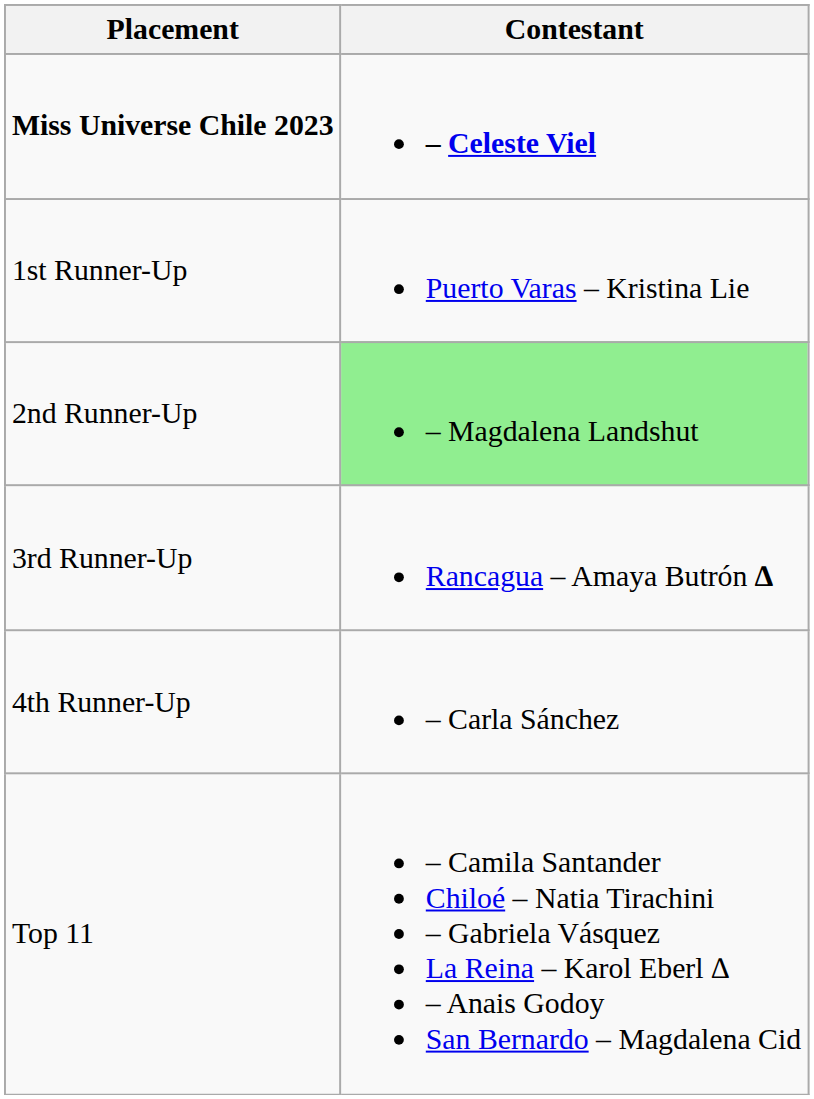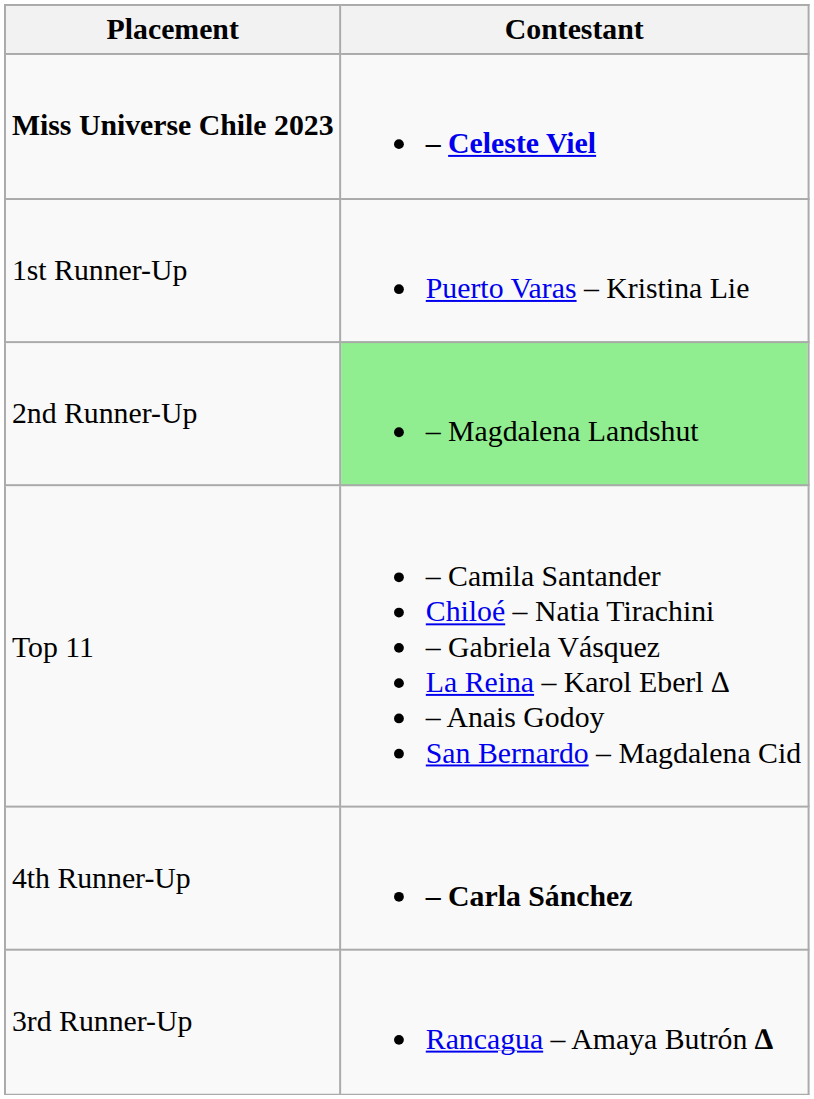rows swapped: 3rd Runner-Up <-> Top 11
4th Runner-Up | Contestant: normal -> bold
